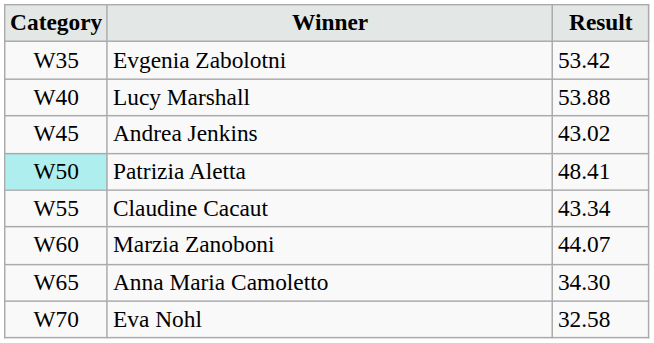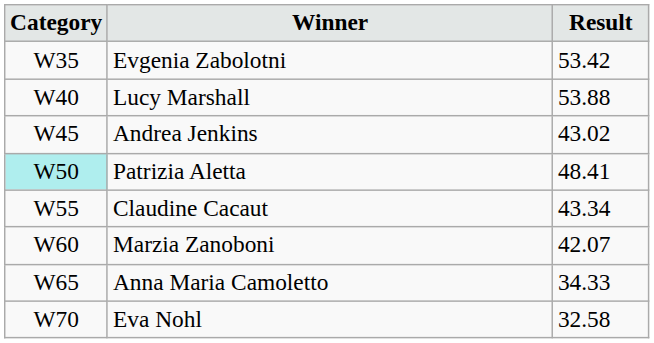Marzia Zanoboni | Result: 44.07 -> 42.07
Anna Maria Camoletto | Result: 34.30 -> 34.33
